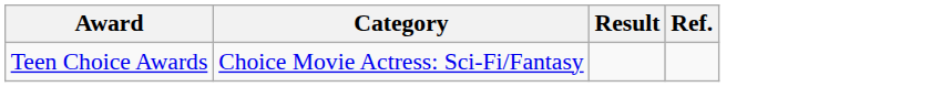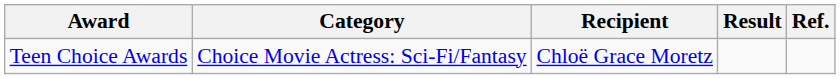+ column: Recipient | Chloë Grace Moretz
